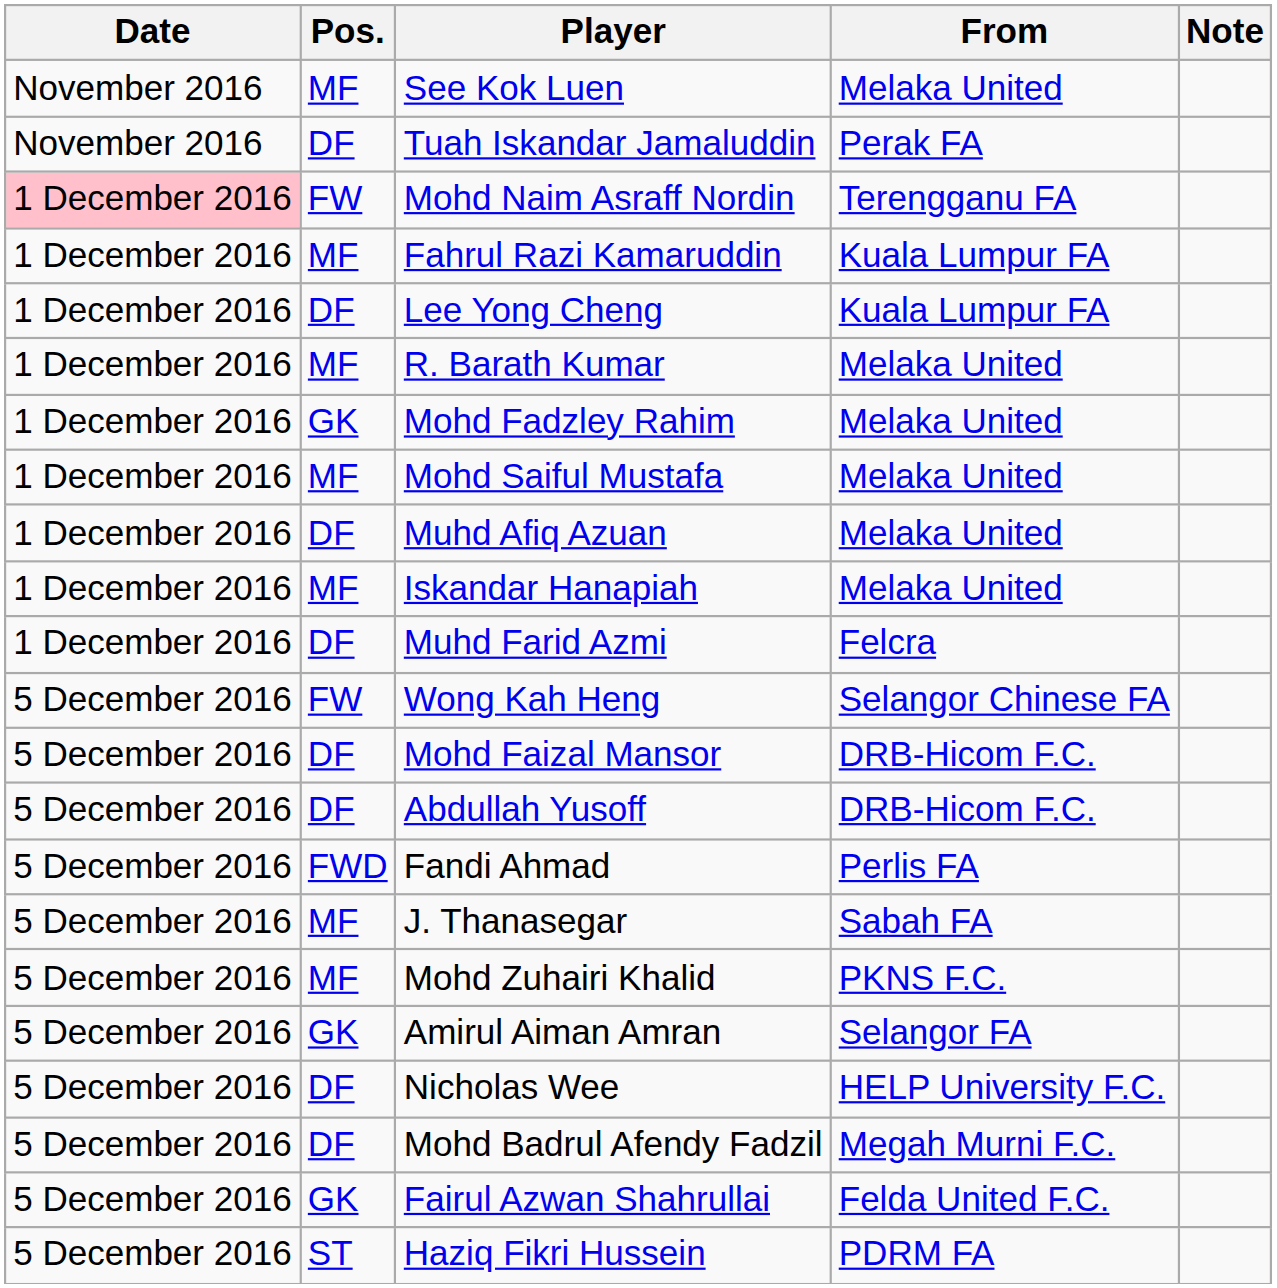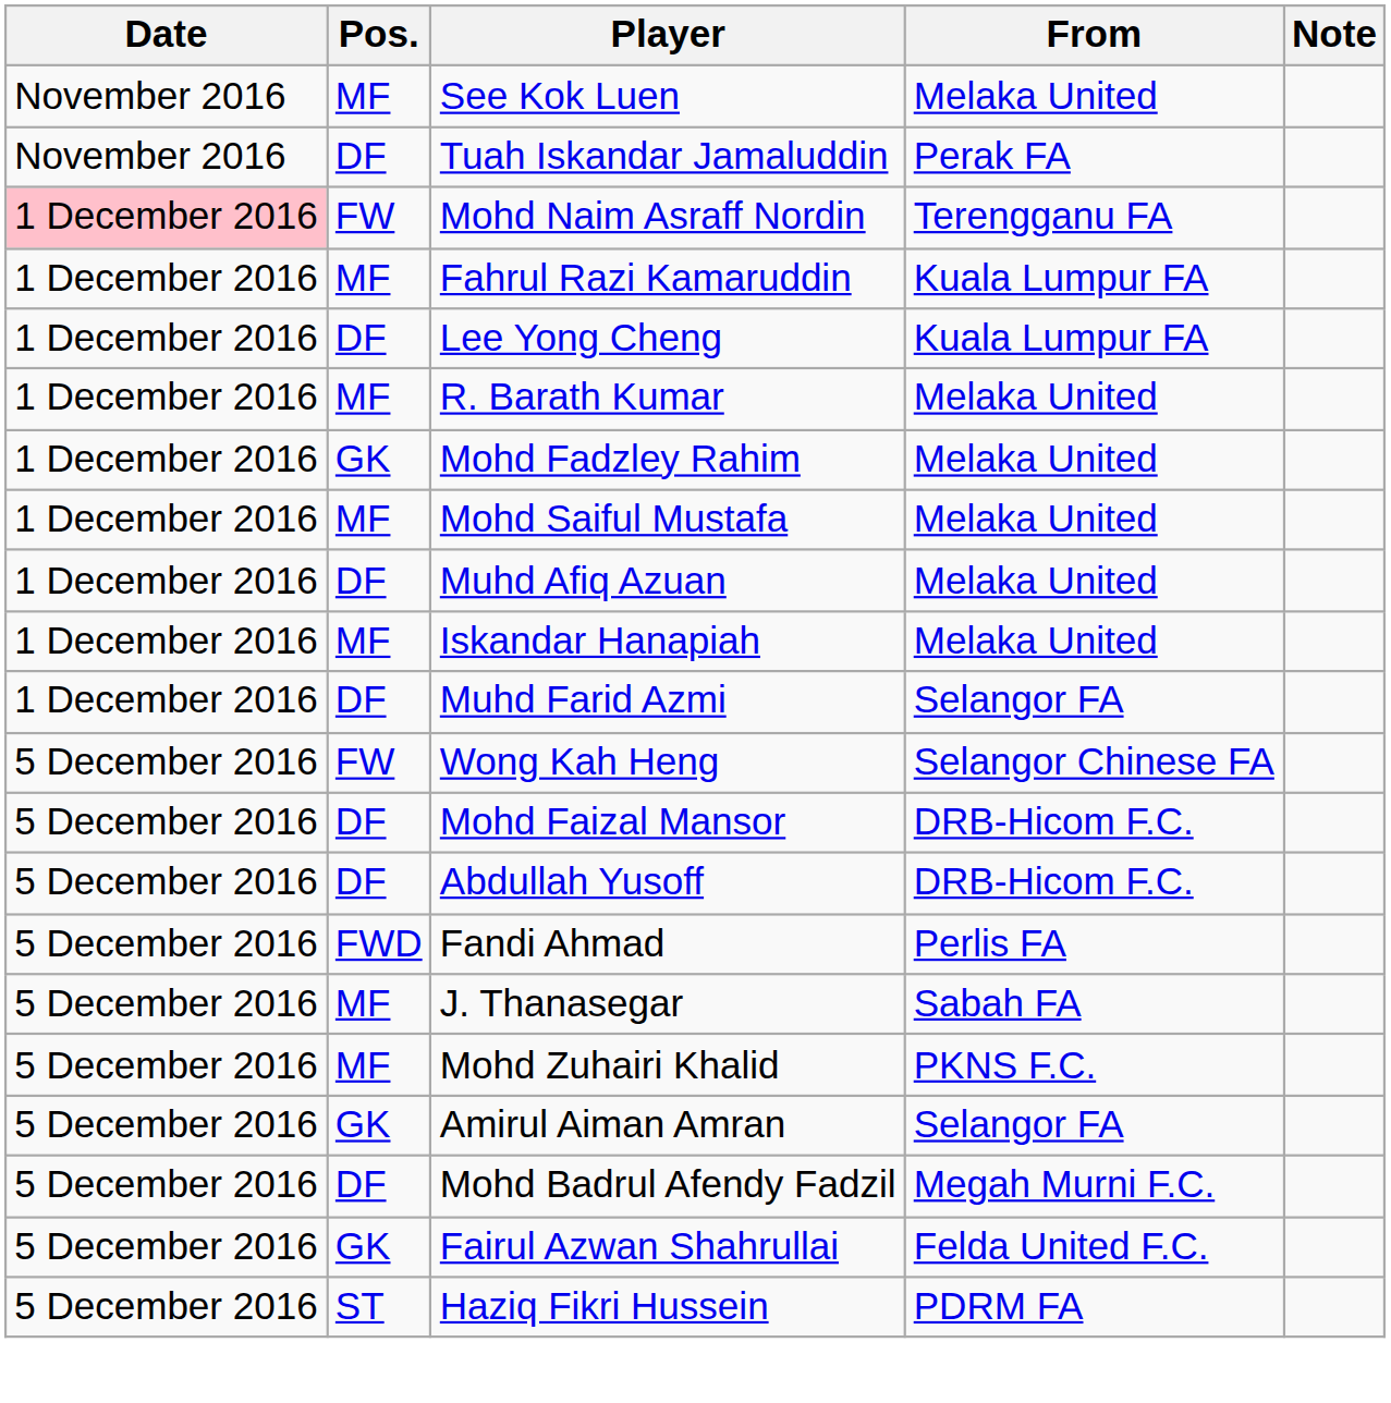Muhd Farid Azmi | From: Felcra -> Selangor FA
- row: 5 December 2016 | DF | Nicholas Wee | HELP University F.C.
